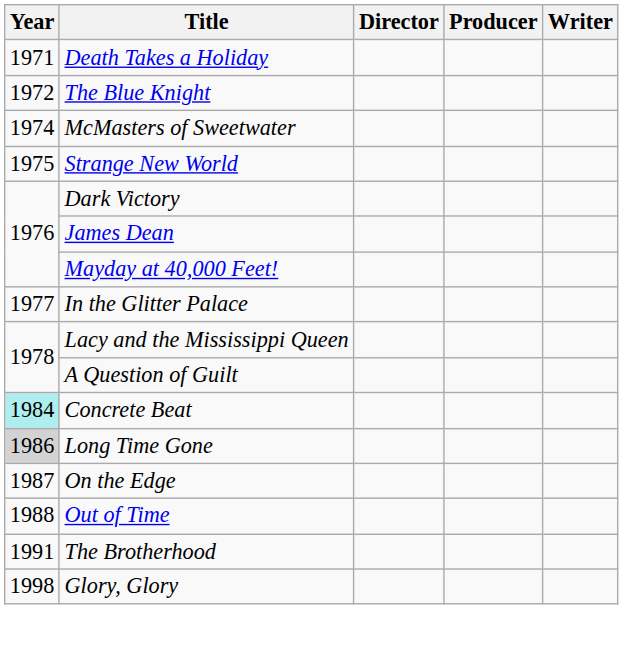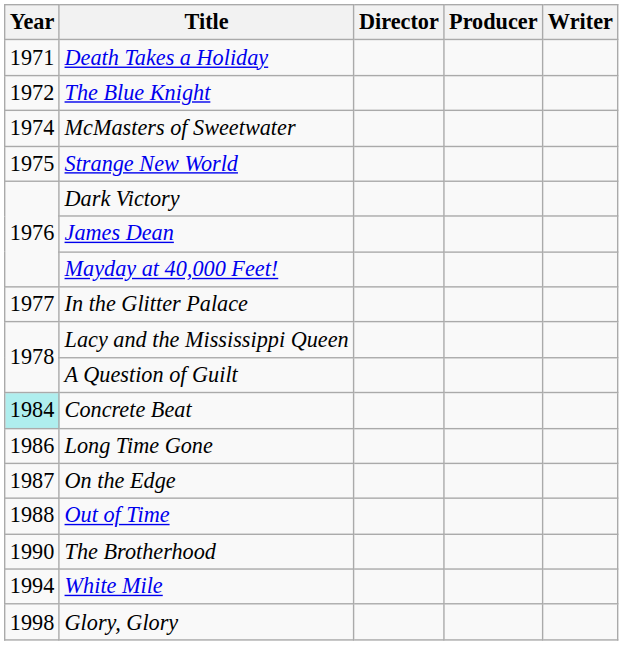Long Time Gone | Year: lightgrey background -> no background
The Brotherhood | Year: 1991 -> 1990
+ row: 1994 | White Mile
